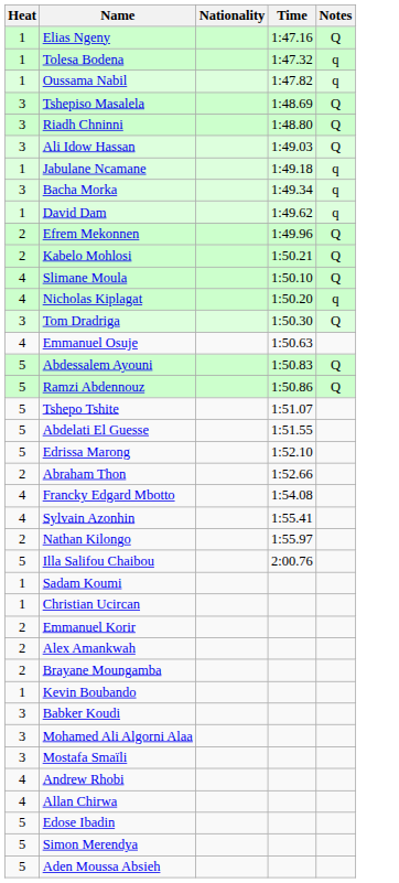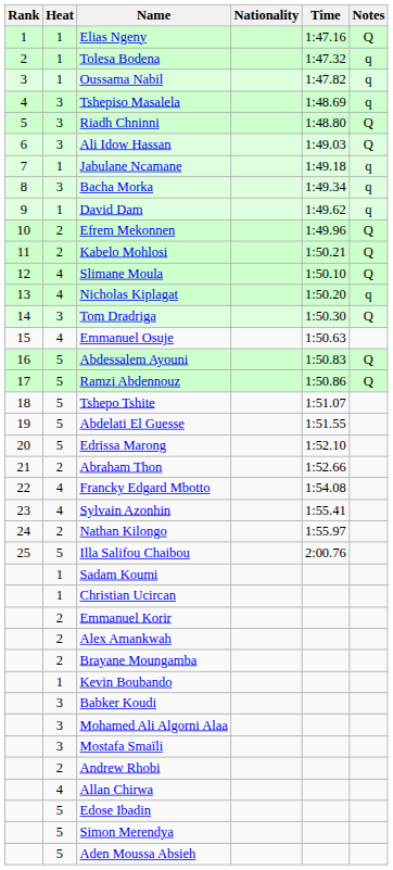+ column: Rank | 1 | 2 | 3 | 4 | 5 | 6 | 7 | 8 | 9 | 10 | 11 | 12 | 13 | 14 | 15 | 16 | 17 | 18 | 19 | 20 | 21 | 22 | 23 | 24 | 25
Tshepiso Masalela | Notes: Q -> q
Andrew Rhobi | Heat: 4 -> 2
